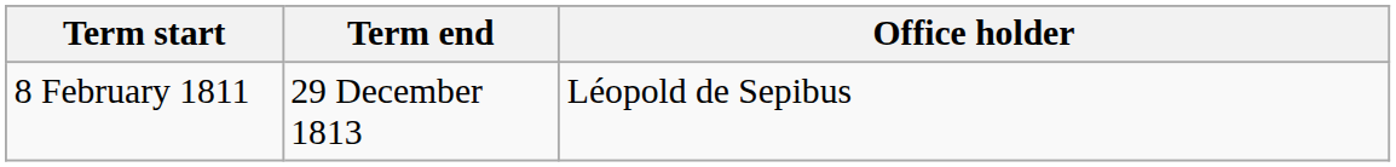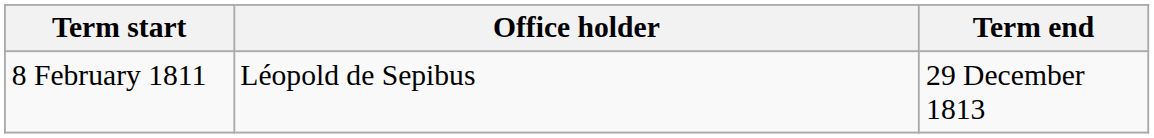columns swapped: Term end <-> Office holder
